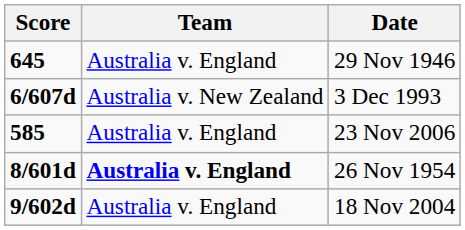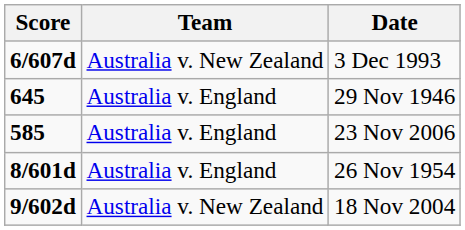rows swapped: 29 Nov 1946 <-> 3 Dec 1993
26 Nov 1954 | Team: bold -> normal
18 Nov 2004 | Team: Australia v. England -> Australia v. New Zealand
